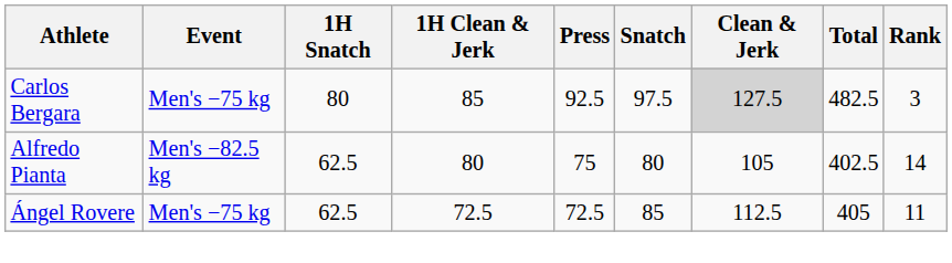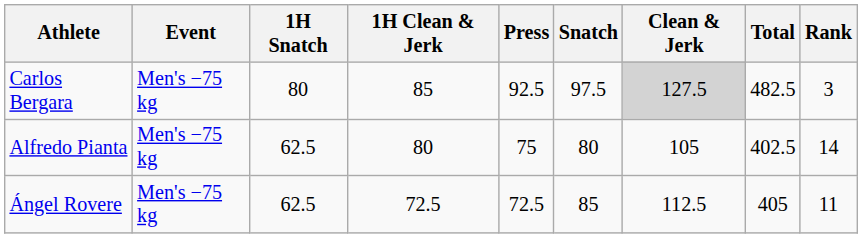Alfredo Pianta | Event: Men's −82.5 kg -> Men's −75 kg
